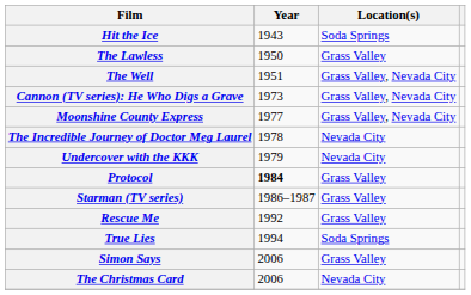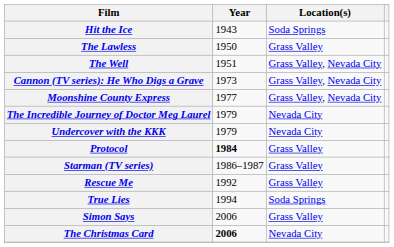The Incredible Journey of Doctor Meg Laurel | Year: 1978 -> 1979
The Christmas Card | Year: normal -> bold
